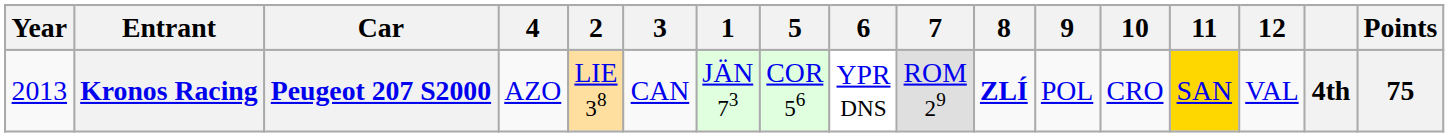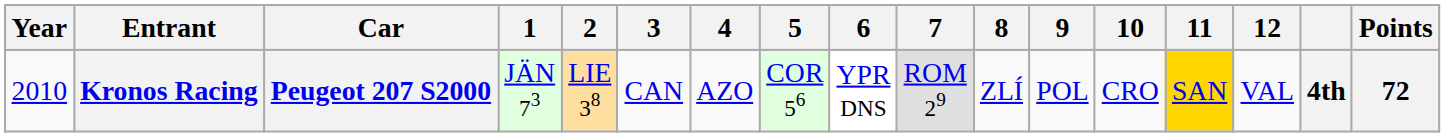columns swapped: 1 <-> 4
Kronos Racing | Year: 2013 -> 2010
Kronos Racing | 8: bold -> normal
Kronos Racing | Points: 75 -> 72
